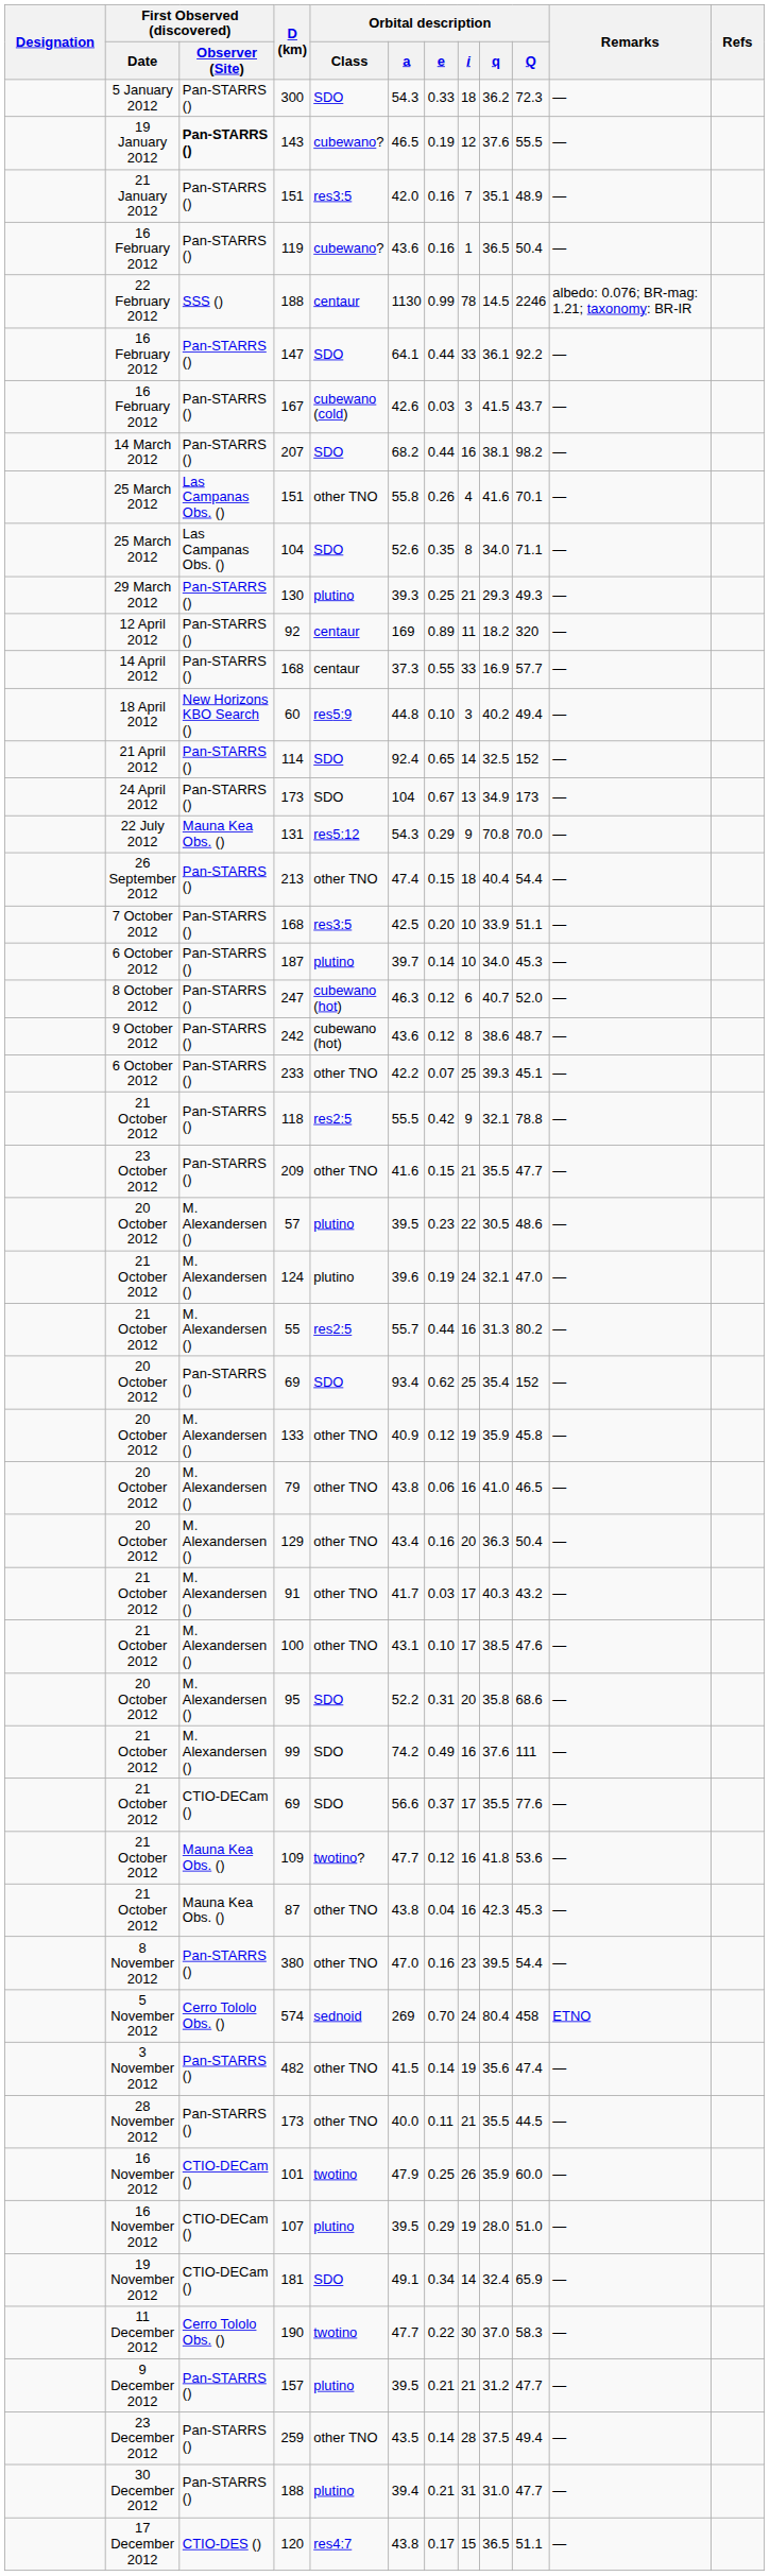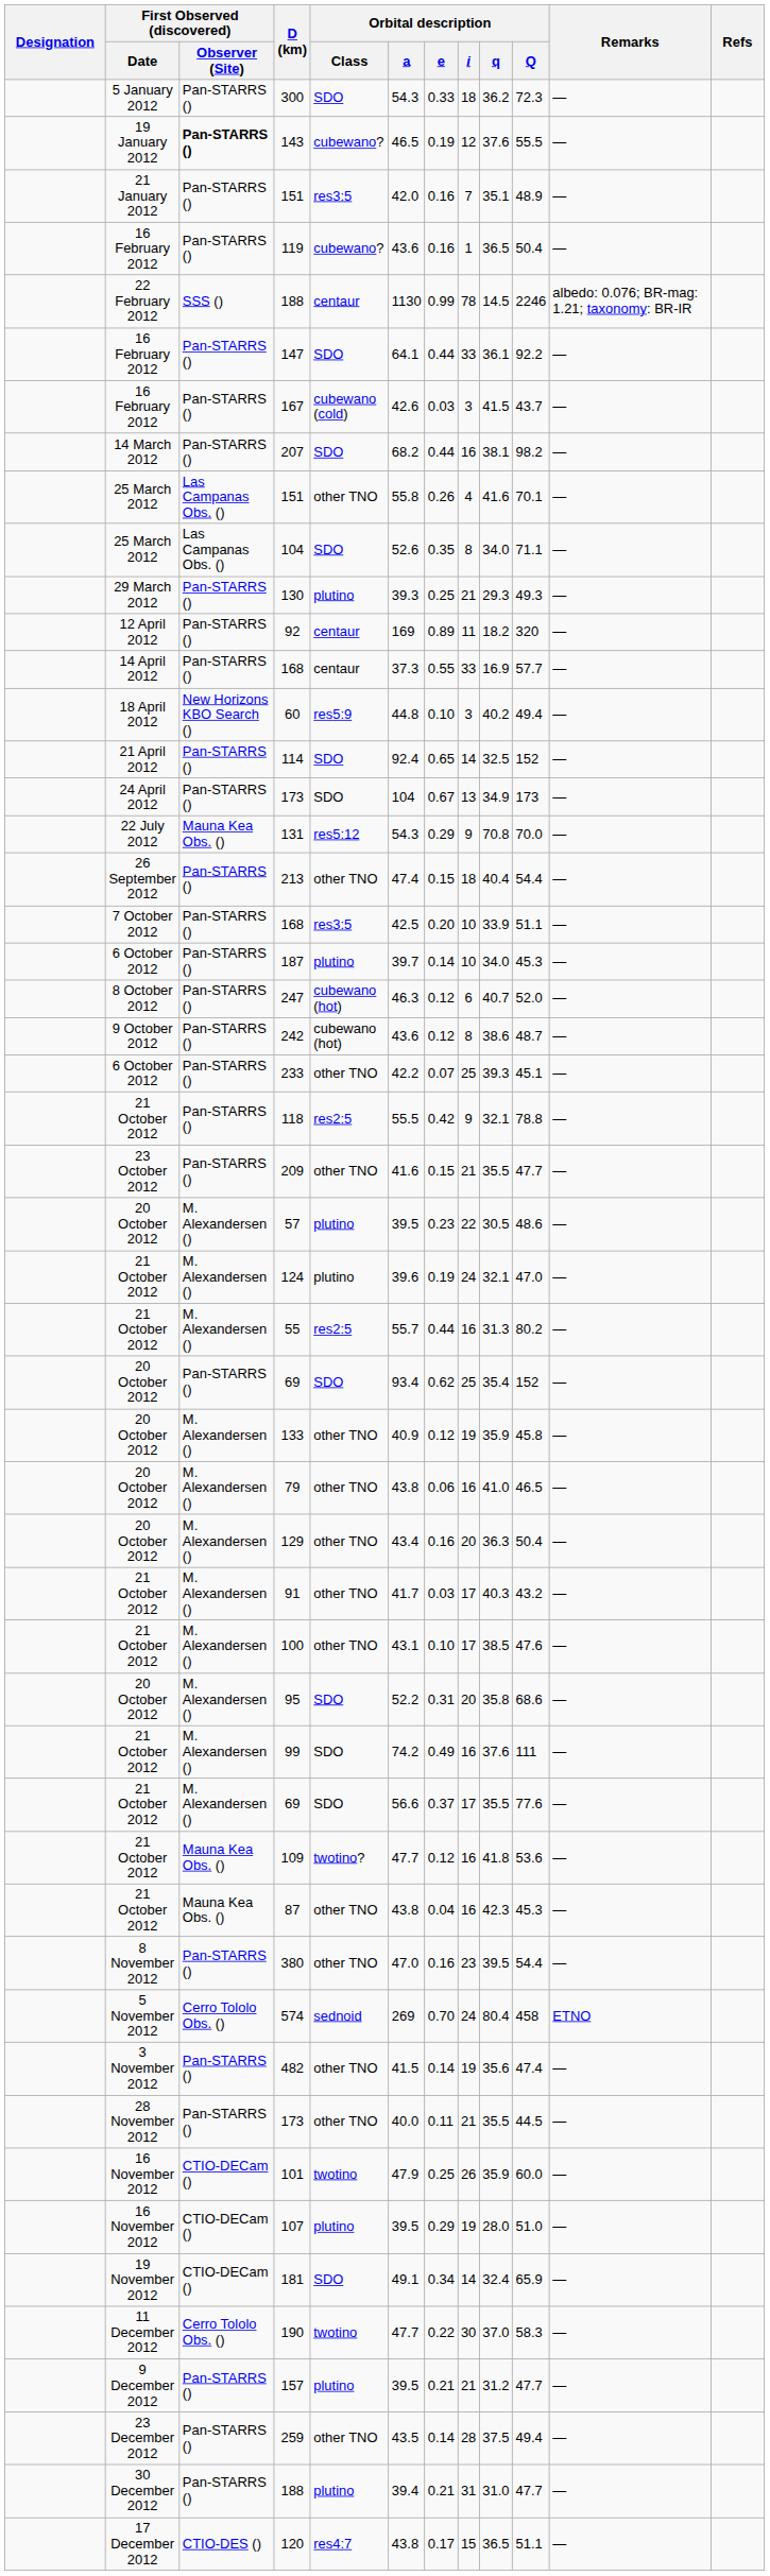21 October 2012 / 69 | First Observed (discovered) / Observer (Site): CTIO-DECam () -> M. Alexandersen ()
